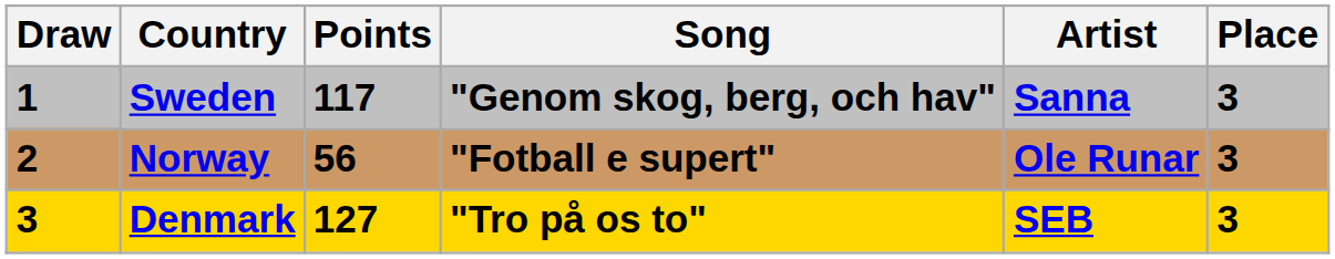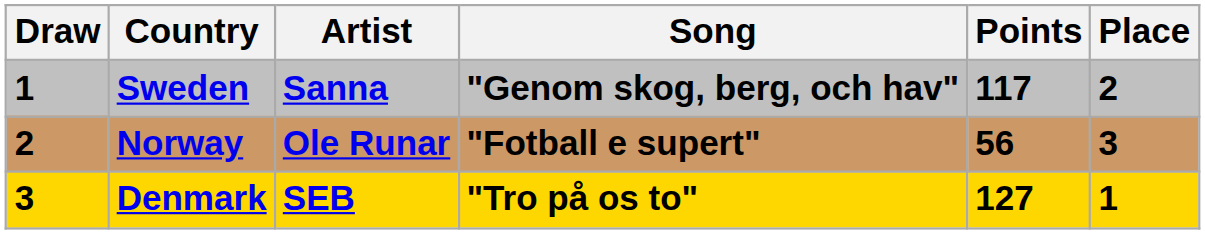columns swapped: Artist <-> Points
Sweden | Place: 3 -> 2
Denmark | Place: 3 -> 1
